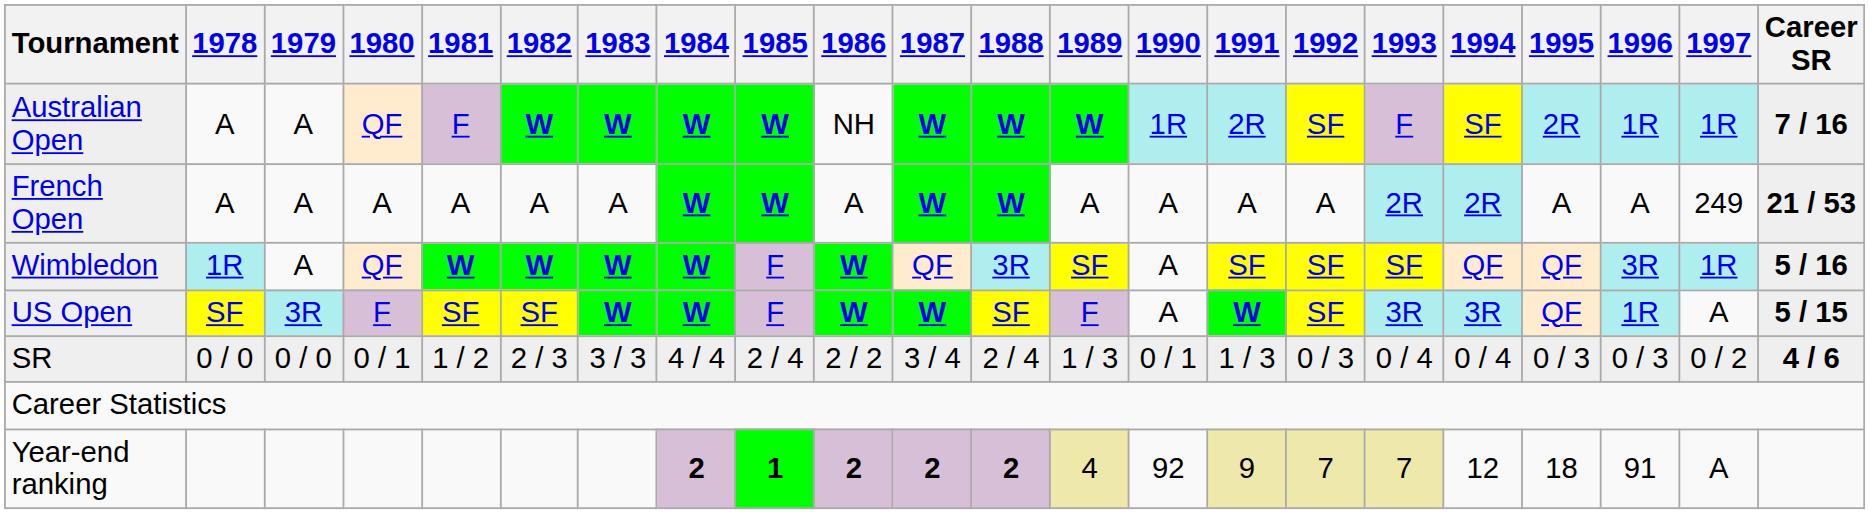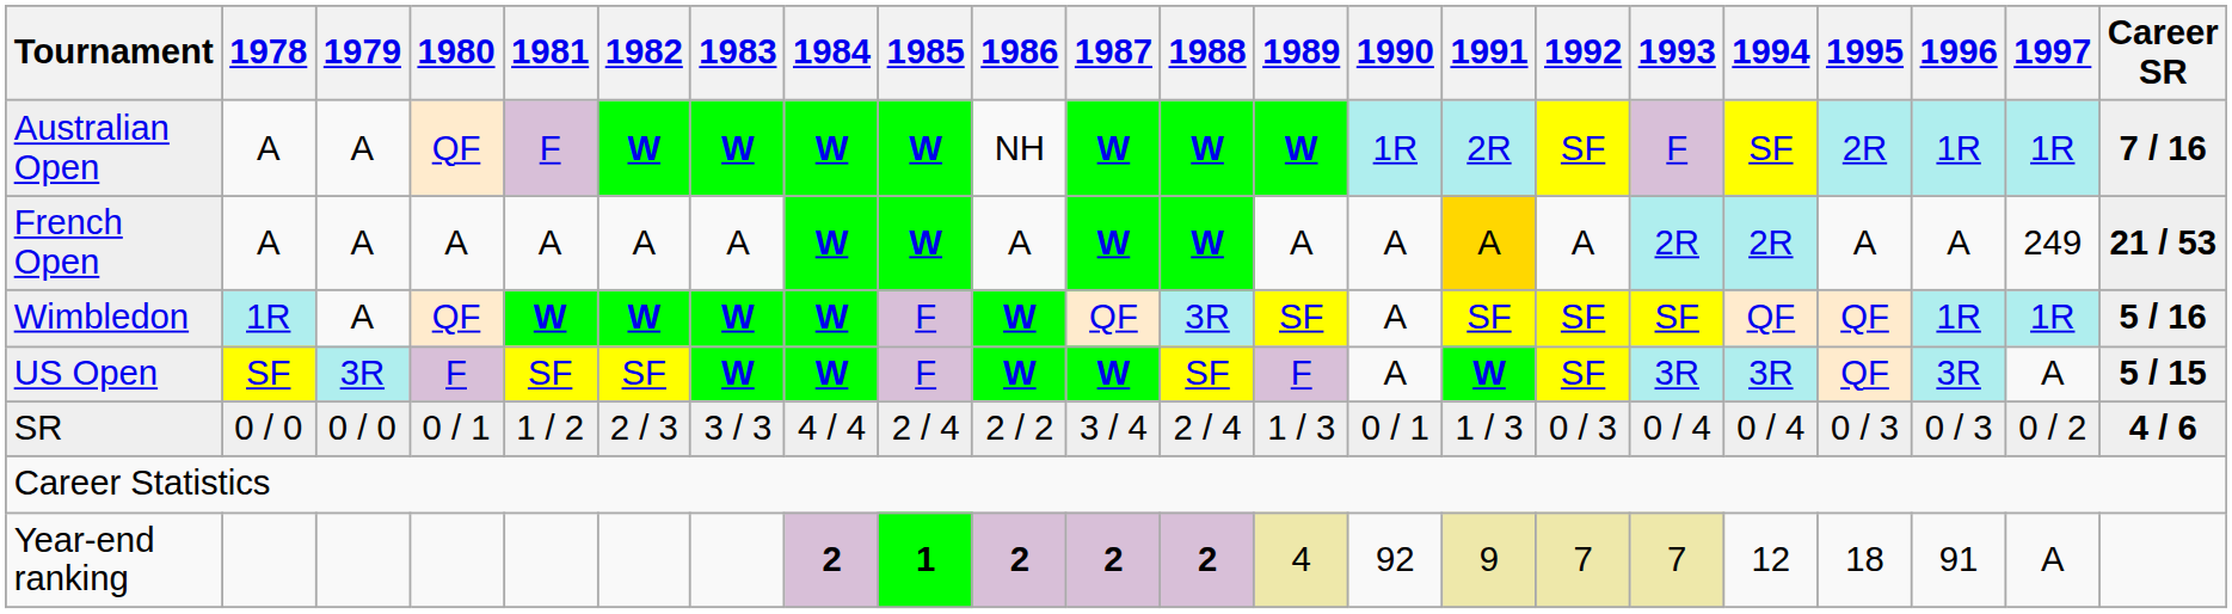French Open | 1991: no background -> gold background
Wimbledon | 1996: 3R -> 1R
US Open | 1996: 1R -> 3R
